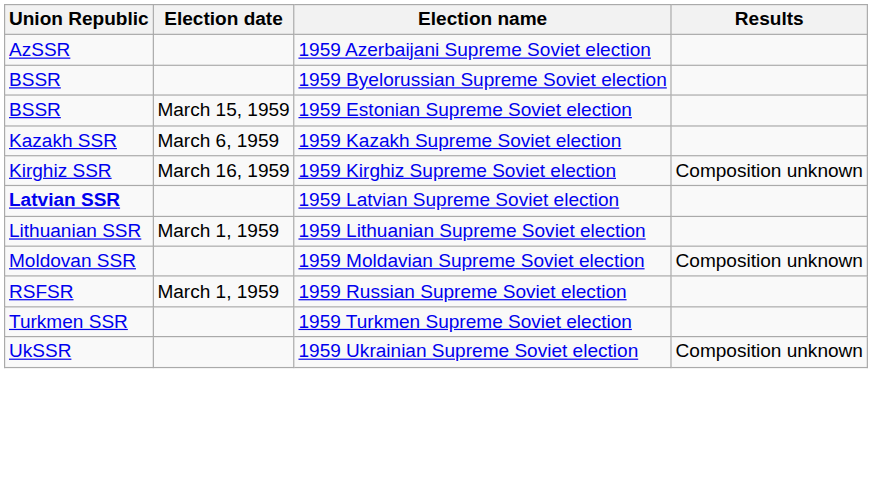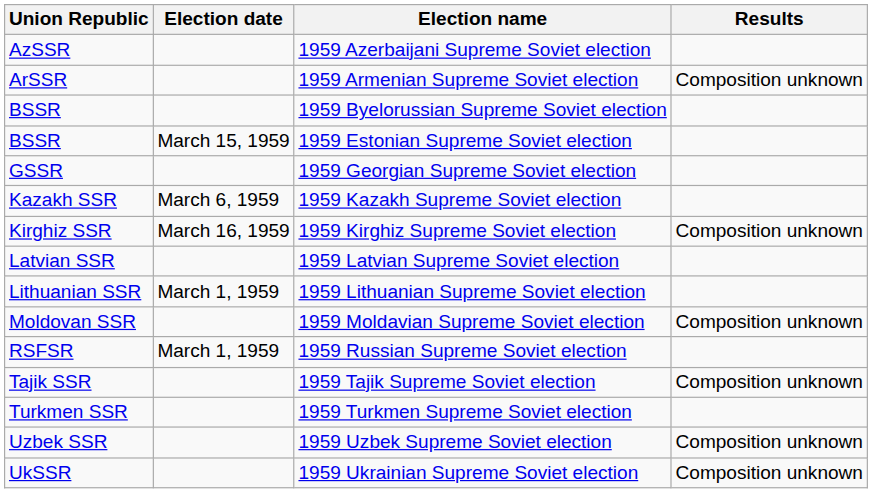+ row: ArSSR | 1959 Armenian Supreme Soviet election | Composition unknown
+ row: GSSR | 1959 Georgian Supreme Soviet election
1959 Latvian Supreme Soviet election | Union Republic: bold -> normal
+ row: Tajik SSR | 1959 Tajik Supreme Soviet election | Composition unknown
+ row: Uzbek SSR | 1959 Uzbek Supreme Soviet election | Composition unknown
